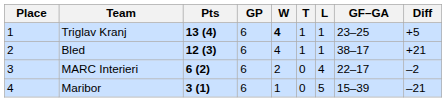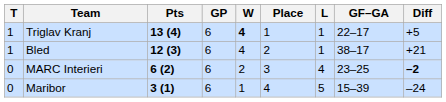columns swapped: Place <-> T
Triglav Kranj | GF–GA: 23–25 -> 22–17
MARC Interieri | GF–GA: 22–17 -> 23–25
MARC Interieri | Diff: normal -> bold
Maribor | Diff: –21 -> –24
